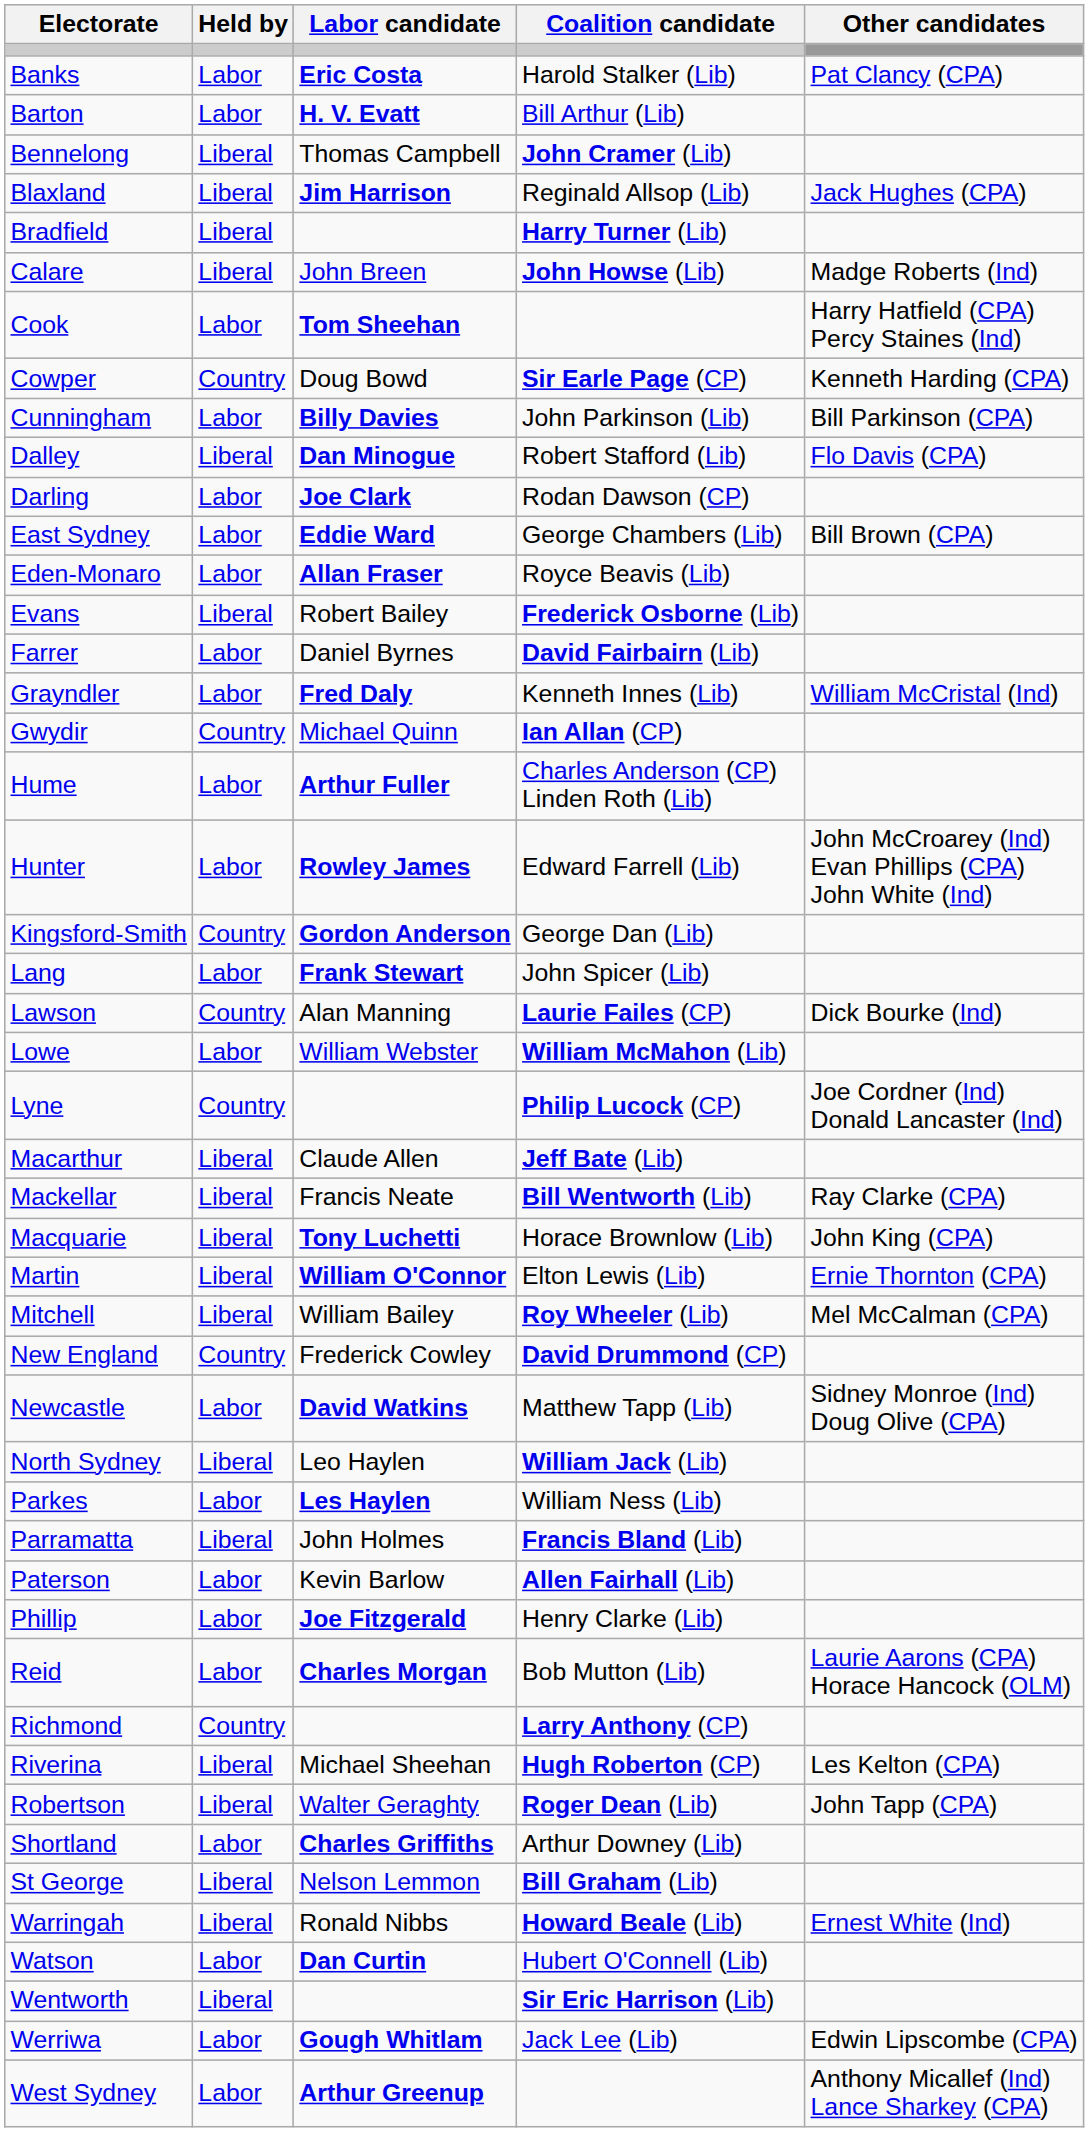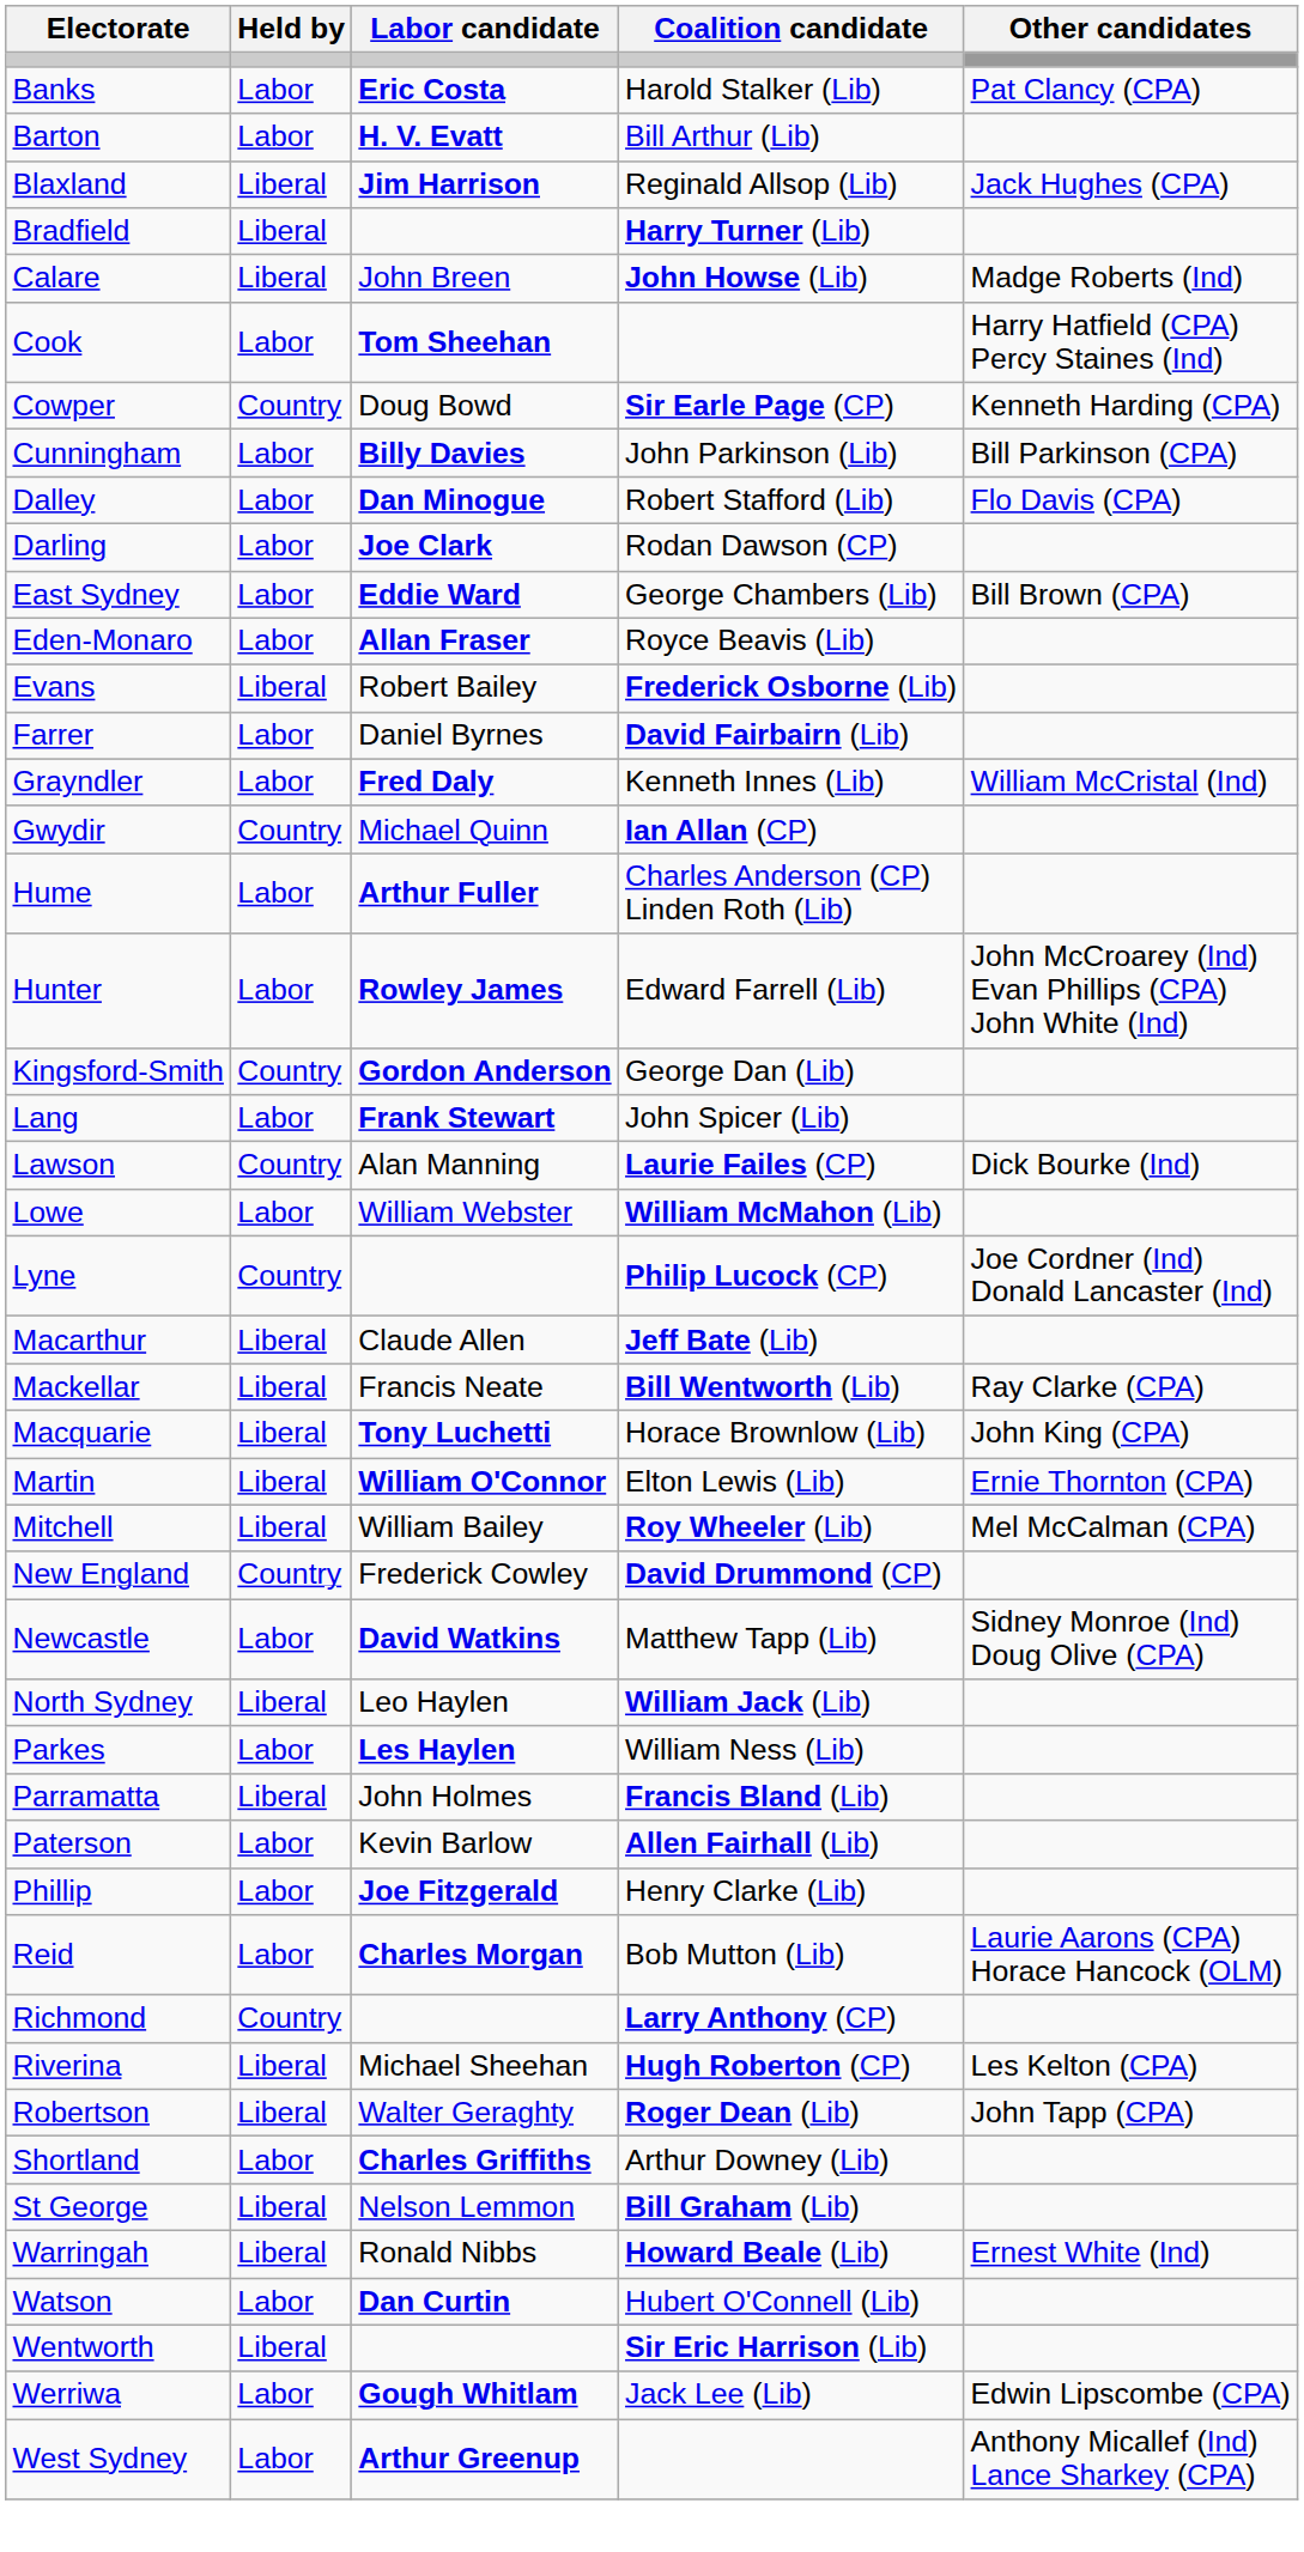- row: Bennelong | Liberal | Thomas Campbell | John Cramer (Lib)
Dalley | Held by: Liberal -> Labor
